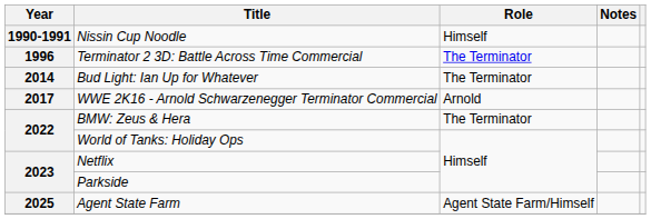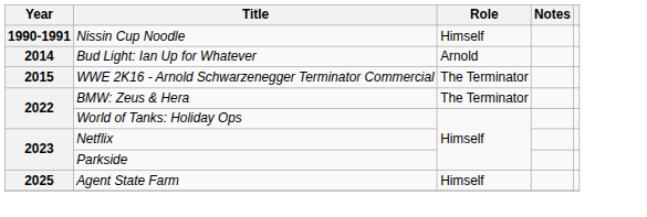- row: 1996 | Terminator 2 3D: Battle Across Time Commercial | The Terminator
Bud Light: Ian Up for Whatever | Role: The Terminator -> Arnold
WWE 2K16 - Arnold Schwarzenegger Terminator Commercial | Year: 2017 -> 2015
WWE 2K16 - Arnold Schwarzenegger Terminator Commercial | Role: Arnold -> The Terminator
Agent State Farm | Role: Agent State Farm/Himself -> Himself
